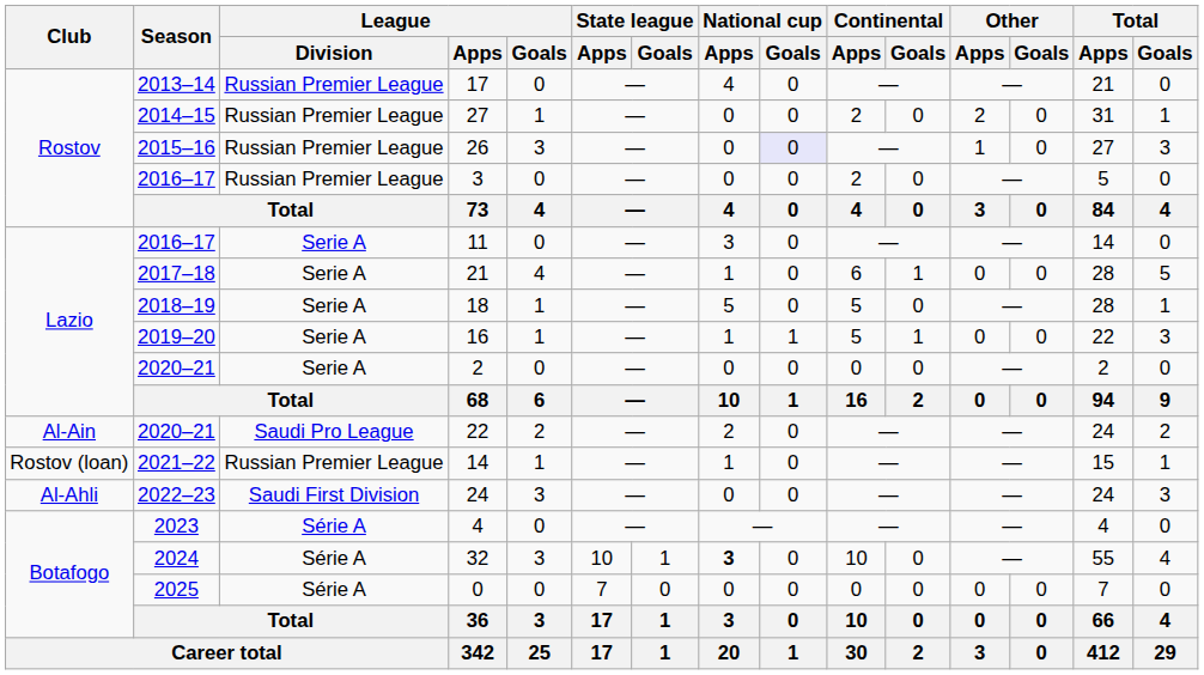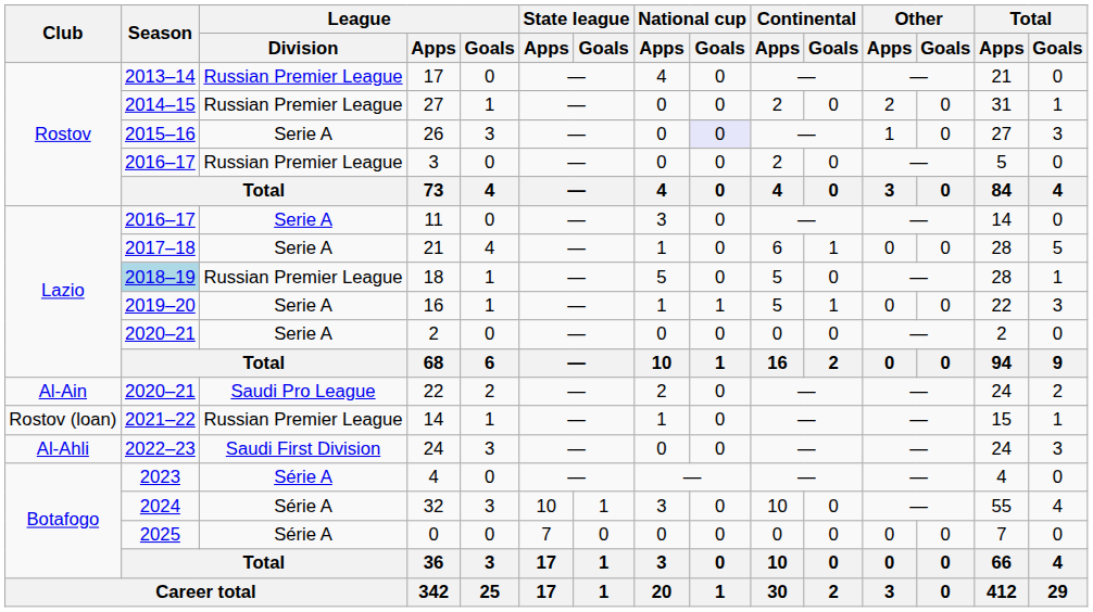26 | League / Division: Russian Premier League -> Serie A
18 | Season: no background -> lightblue background
18 | League / Division: Serie A -> Russian Premier League
32 | National cup / Apps: bold -> normal
